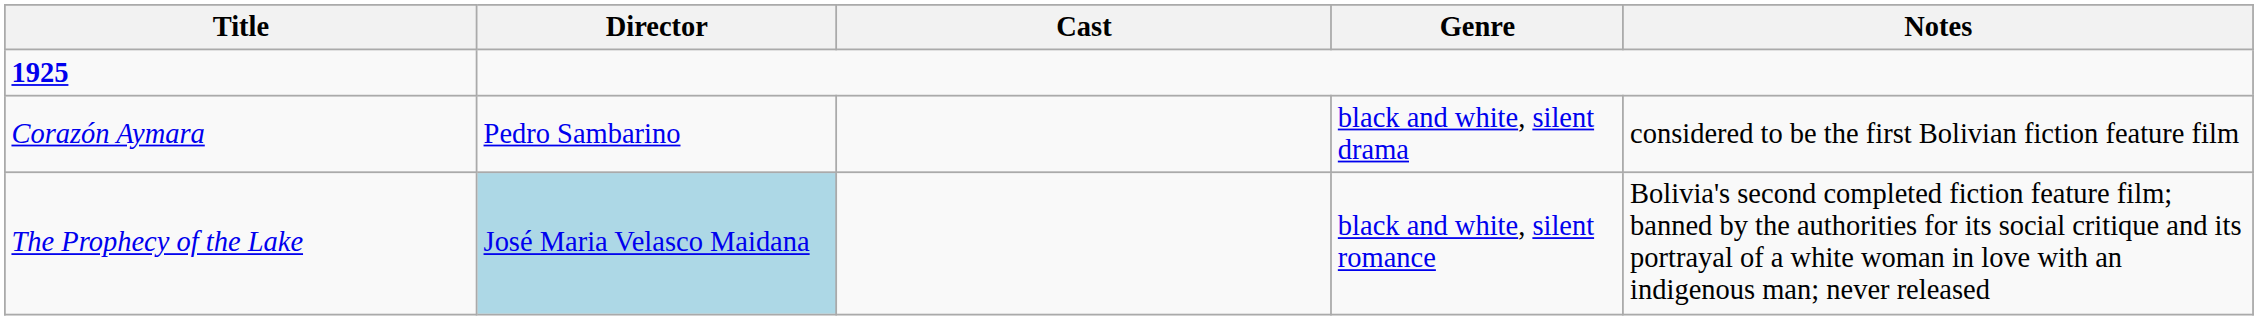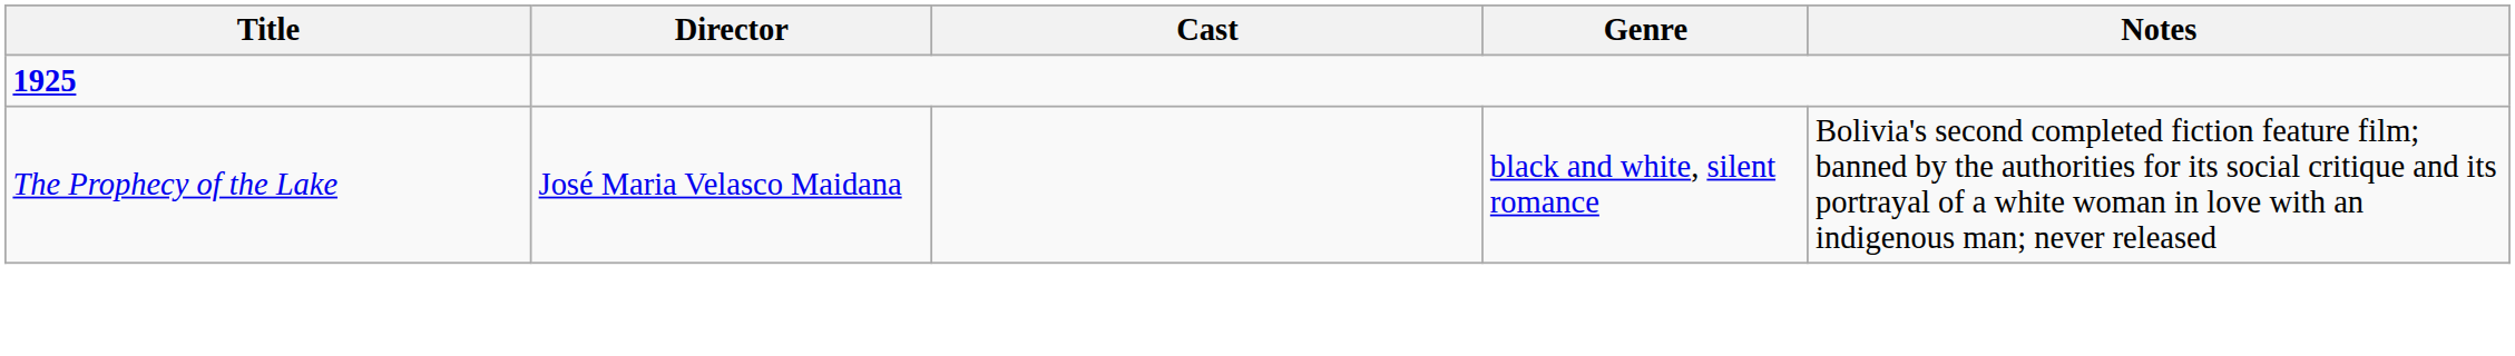- row: Corazón Aymara | Pedro Sambarino | black and white, silent drama | considered to be the first Bolivian fiction feature film
The Prophecy of the Lake | Director: lightblue background -> no background
